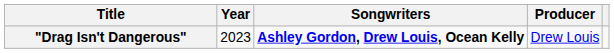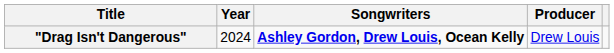"Drag Isn't Dangerous" | Year: 2023 -> 2024
